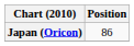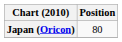Japan (Oricon) | Position: 86 -> 80
